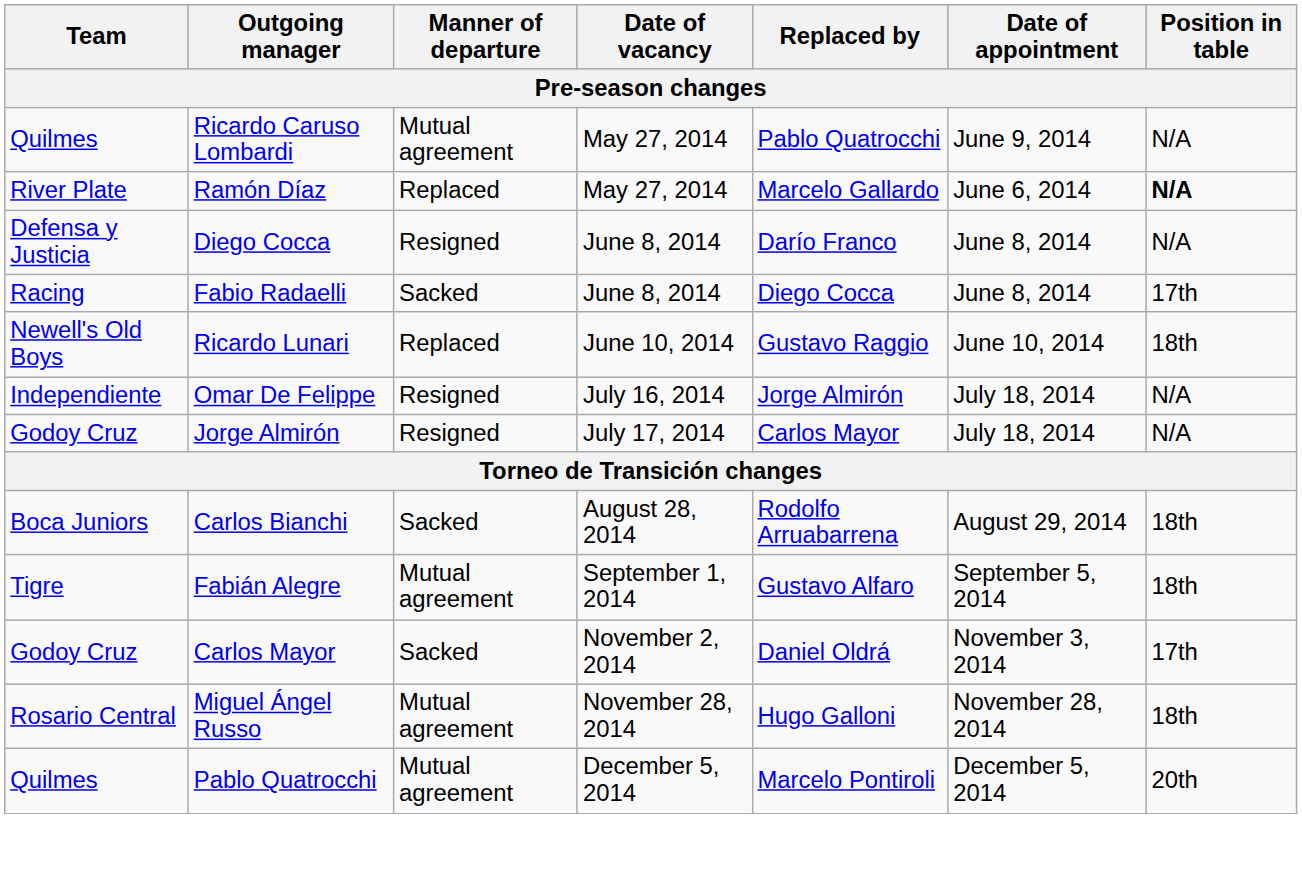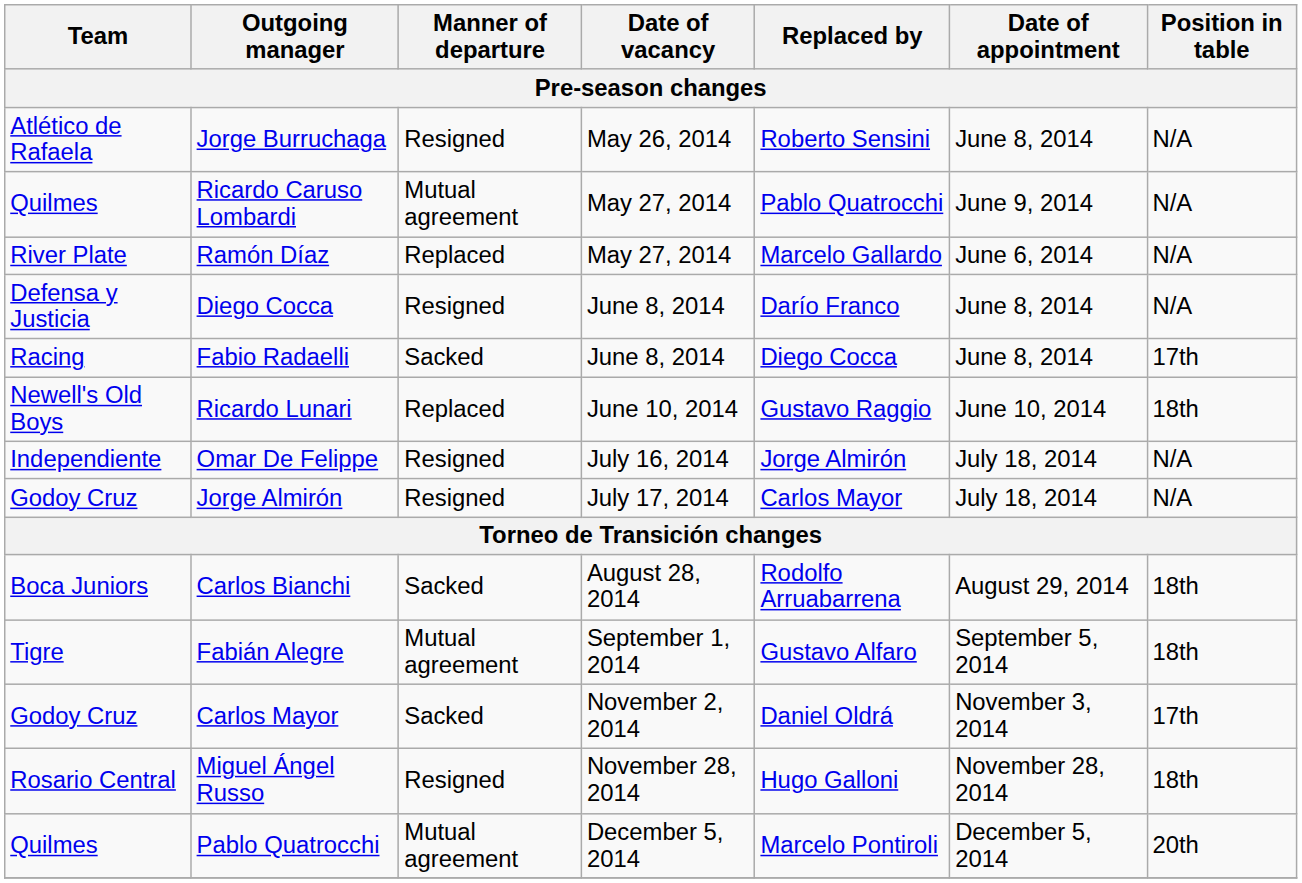+ row: Atlético de Rafaela | Jorge Burruchaga | Resigned | May 26, 2014 | Roberto Sensini | June 8, 2014 | N/A
Ramón Díaz | Position in table: bold -> normal
Miguel Ángel Russo | Manner of departure: Mutual agreement -> Resigned
